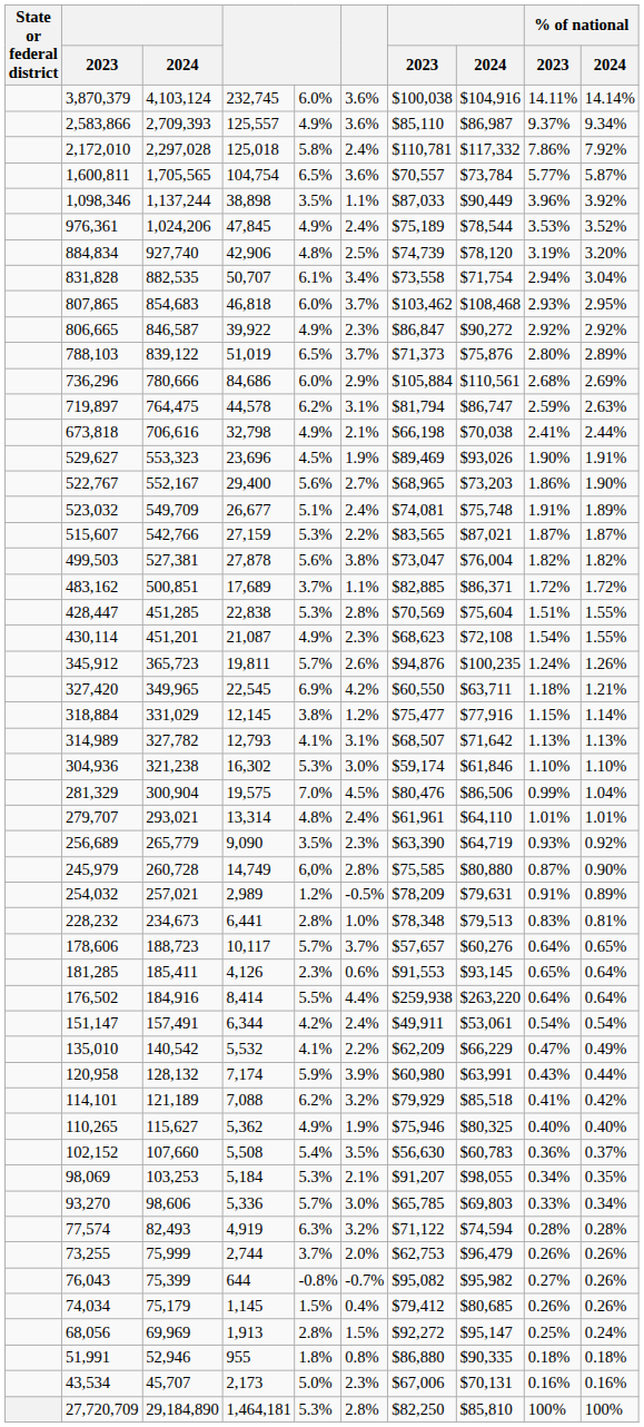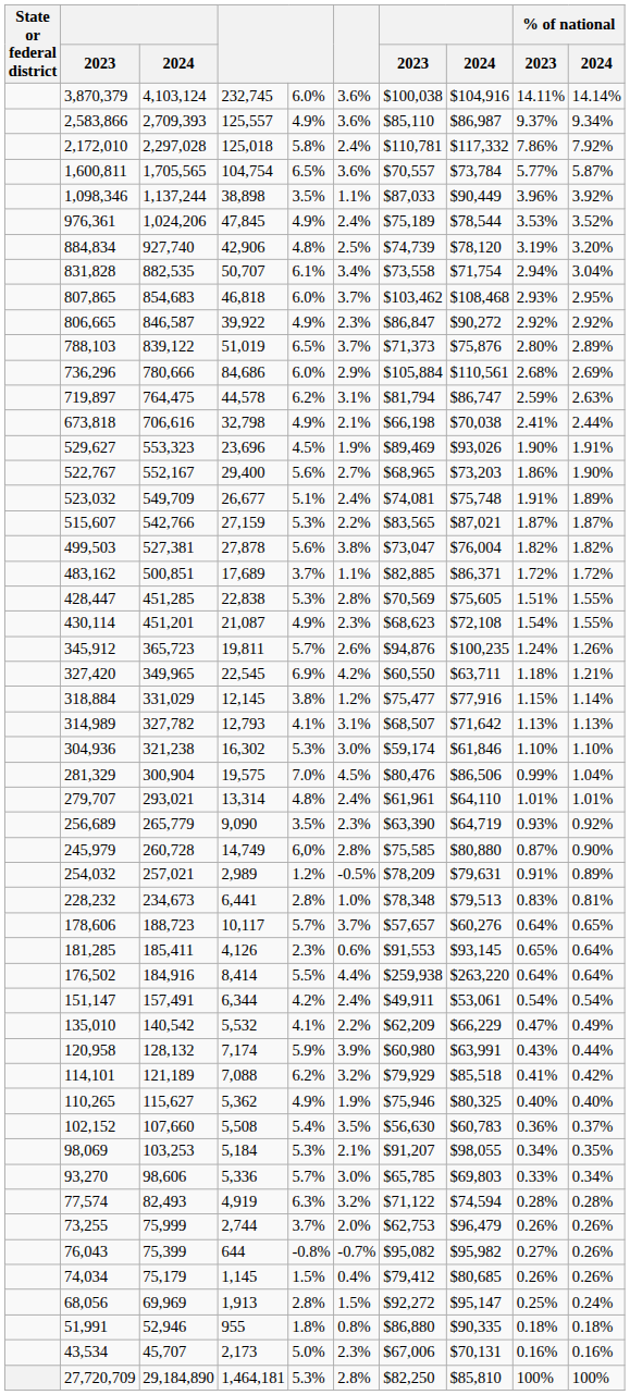428,447 | column 8: $75,604 -> $75,605
